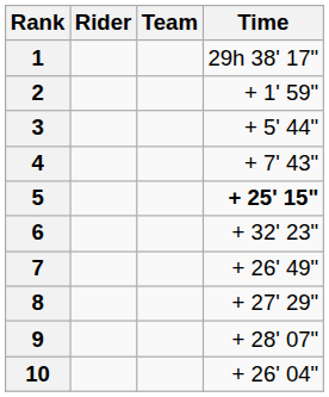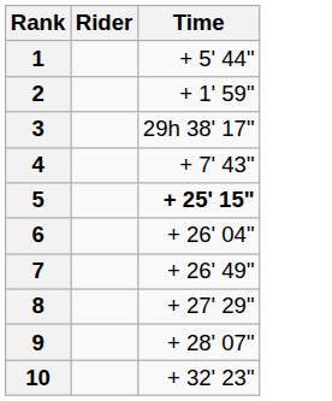- column: Team
1 | Time: 29h 38' 17" -> + 5' 44"
3 | Time: + 5' 44" -> 29h 38' 17"
6 | Time: + 32' 23" -> + 26' 04"
10 | Time: + 26' 04" -> + 32' 23"
